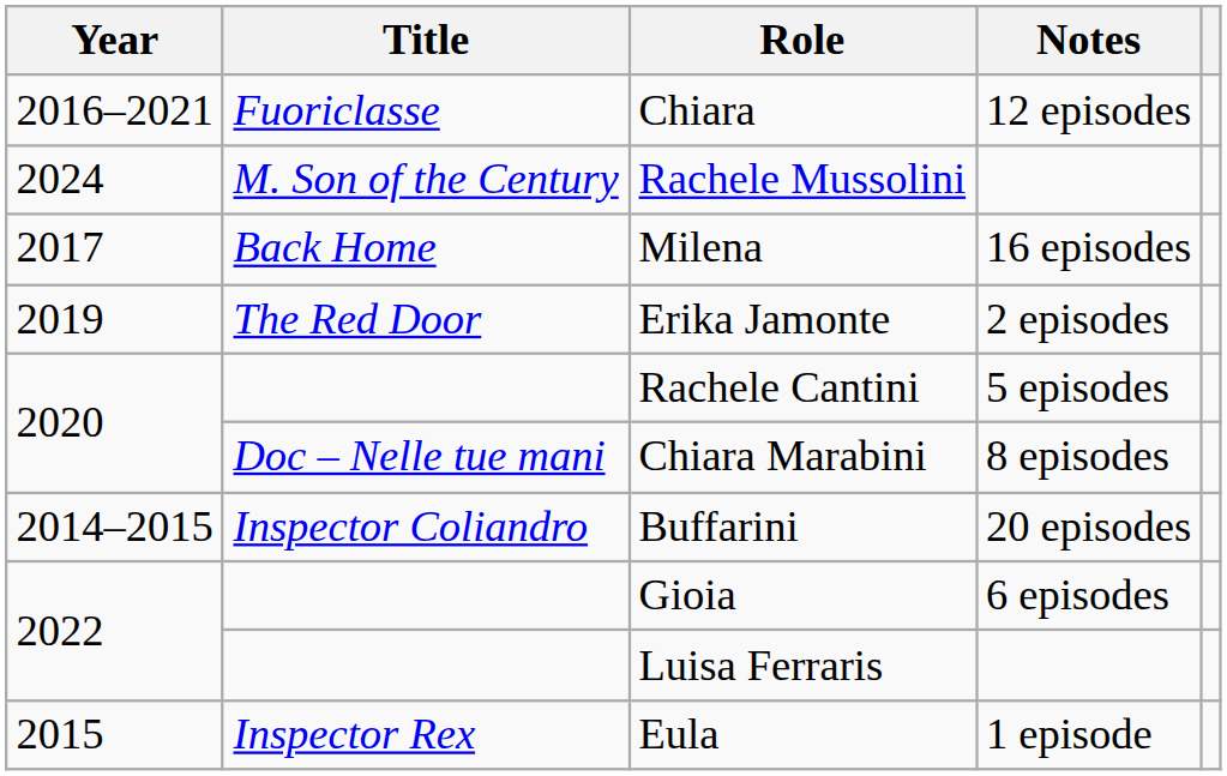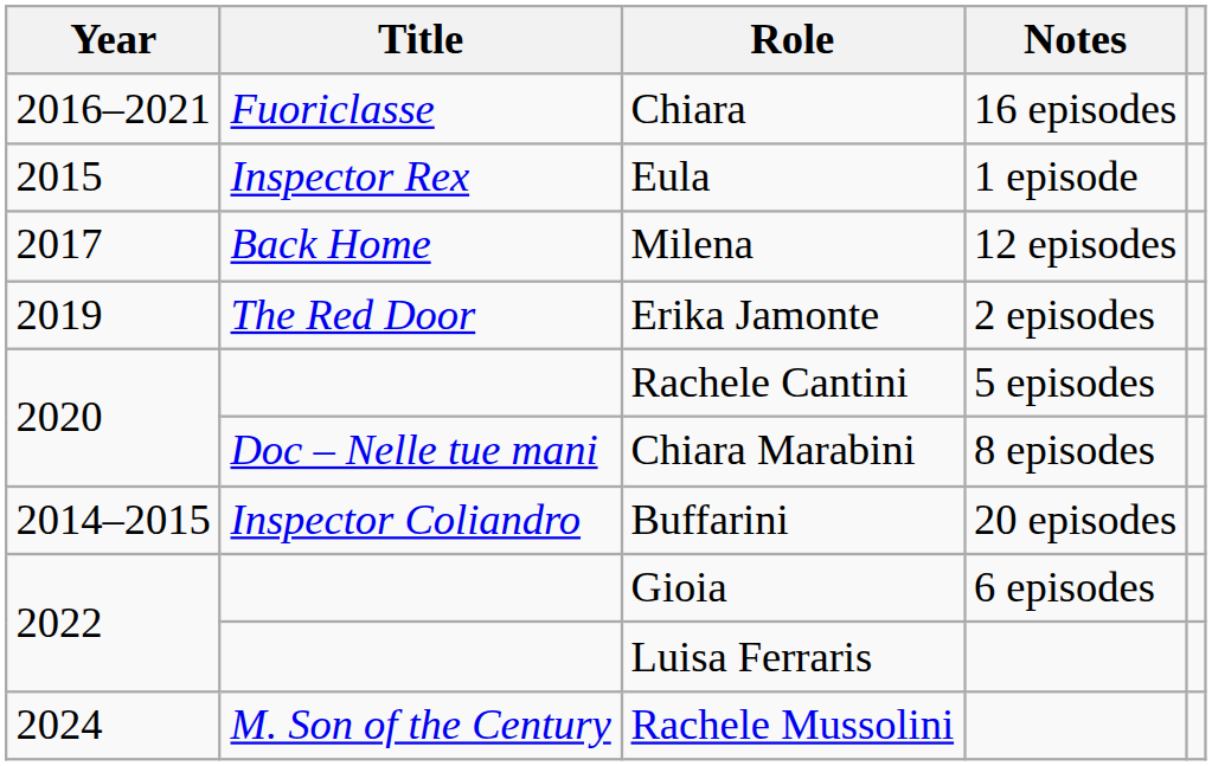Chiara | Notes: 12 episodes -> 16 episodes
rows swapped: Eula <-> Rachele Mussolini
Milena | Notes: 16 episodes -> 12 episodes
